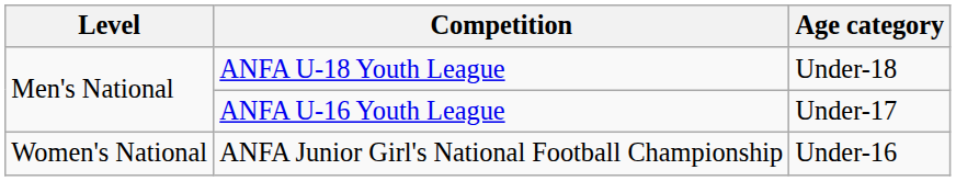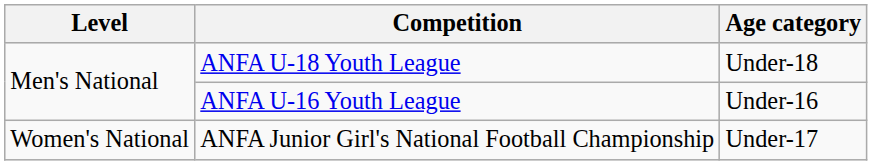ANFA U-16 Youth League | Age category: Under-17 -> Under-16
ANFA Junior Girl's National Football Championship | Age category: Under-16 -> Under-17
